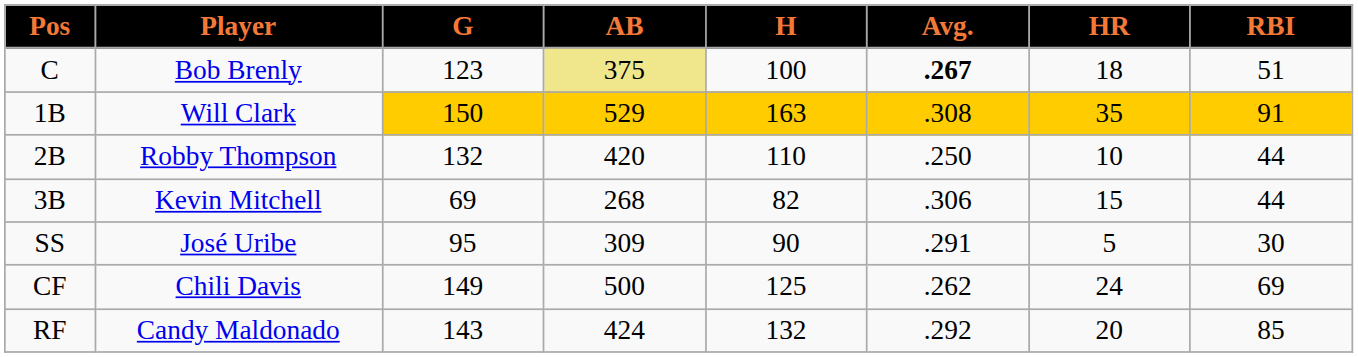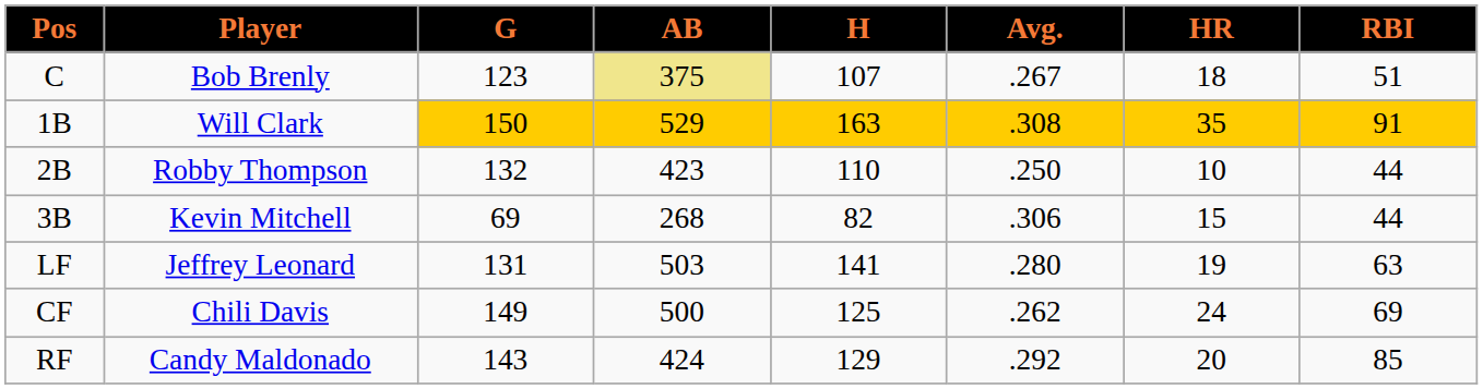C | H: 100 -> 107
C | Avg.: bold -> normal
2B | AB: 420 -> 423
- row: SS | José Uribe | 95 | 309 | 90 | .291 | 5 | 30
+ row: LF | Jeffrey Leonard | 131 | 503 | 141 | .280 | 19 | 63
RF | H: 132 -> 129
